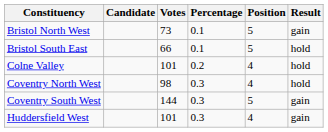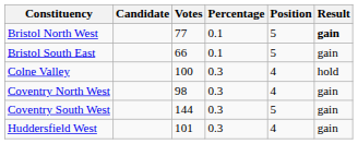Bristol North West | Votes: 73 -> 77
Bristol North West | column 6: normal -> bold
Bristol South East | column 6: hold -> gain
Colne Valley | Votes: 101 -> 100
Colne Valley | Percentage: 0.2 -> 0.3
Coventry North West | column 6: hold -> gain
